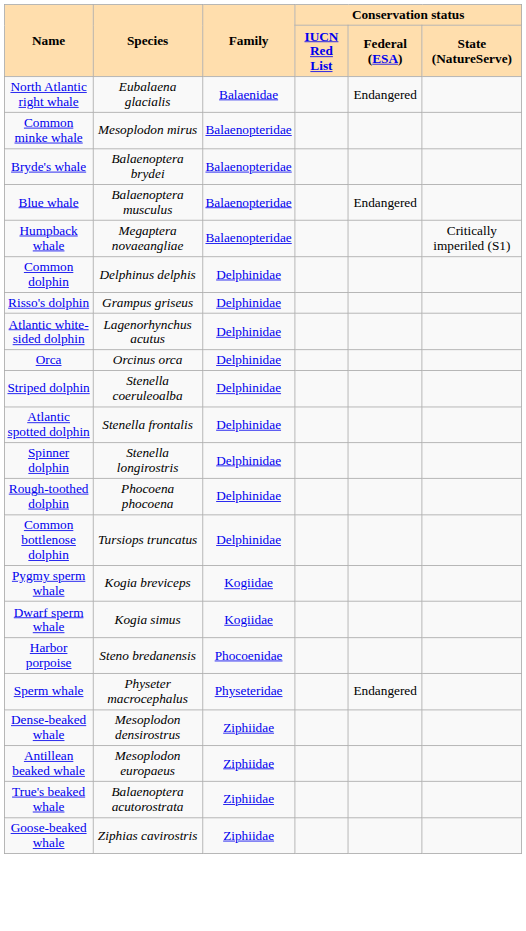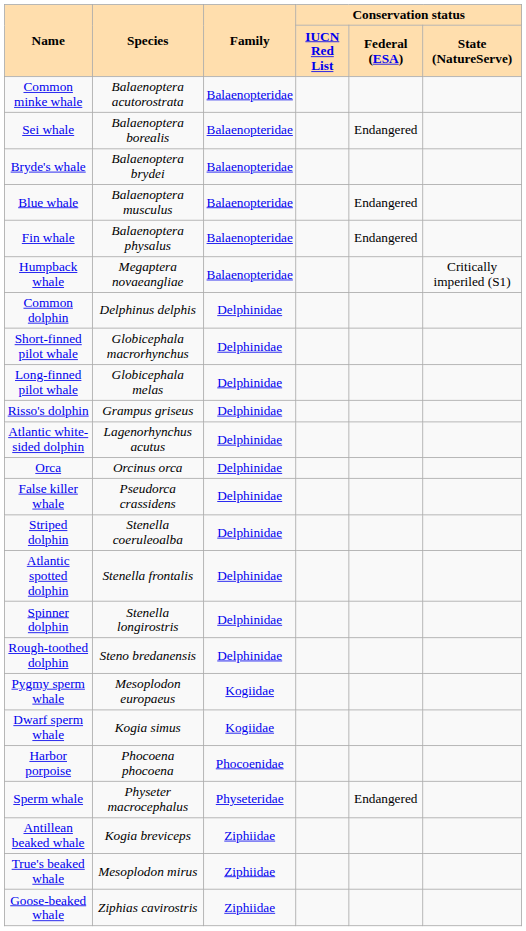- row: North Atlantic right whale | Eubalaena glacialis | Balaenidae | Endangered
Common minke whale | Species: Mesoplodon mirus -> Balaenoptera acutorostrata
+ row: Sei whale | Balaenoptera borealis | Balaenopteridae | Endangered
+ row: Fin whale | Balaenoptera physalus | Balaenopteridae | Endangered
+ row: Short-finned pilot whale | Globicephala macrorhynchus | Delphinidae
+ row: Long-finned pilot whale | Globicephala melas | Delphinidae
+ row: False killer whale | Pseudorca crassidens | Delphinidae
Rough-toothed dolphin | Species: Phocoena phocoena -> Steno bredanensis
- row: Common bottlenose dolphin | Tursiops truncatus | Delphinidae
Pygmy sperm whale | Species: Kogia breviceps -> Mesoplodon europaeus
Harbor porpoise | Species: Steno bredanensis -> Phocoena phocoena
- row: Dense-beaked whale | Mesoplodon densirostrus | Ziphiidae
Antillean beaked whale | Species: Mesoplodon europaeus -> Kogia breviceps
True's beaked whale | Species: Balaenoptera acutorostrata -> Mesoplodon mirus
